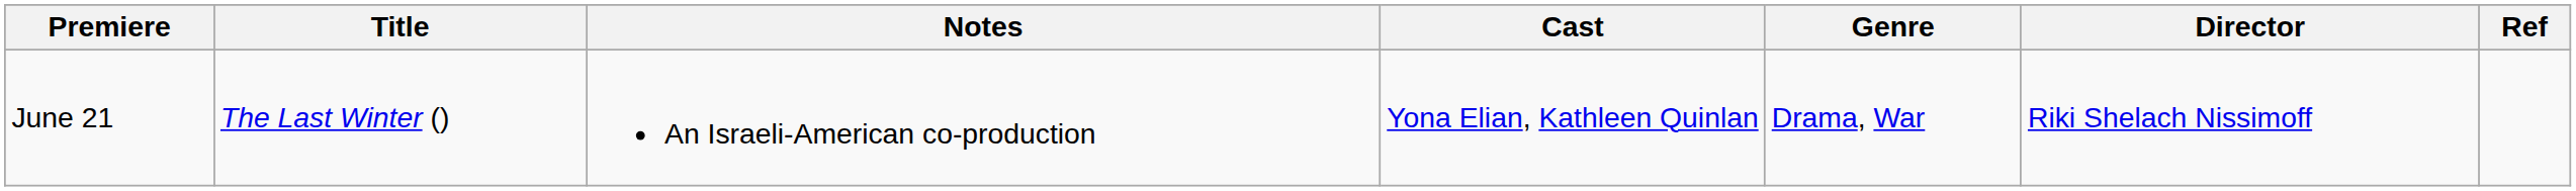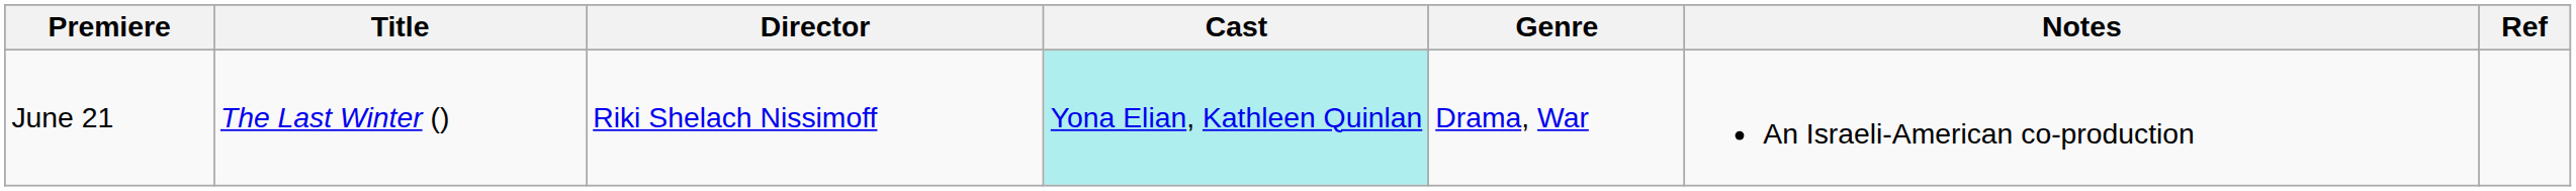columns swapped: Director <-> Notes
June 21 | Cast: no background -> paleturquoise background
